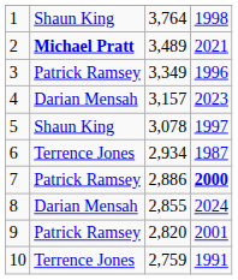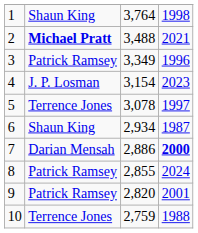2 | column 3: 3,489 -> 3,488
4 | column 2: Darian Mensah -> J. P. Losman
4 | column 3: 3,157 -> 3,154
5 | column 2: Shaun King -> Terrence Jones
6 | column 2: Terrence Jones -> Shaun King
7 | column 2: Patrick Ramsey -> Darian Mensah
8 | column 2: Darian Mensah -> Patrick Ramsey
10 | column 4: 1991 -> 1988
